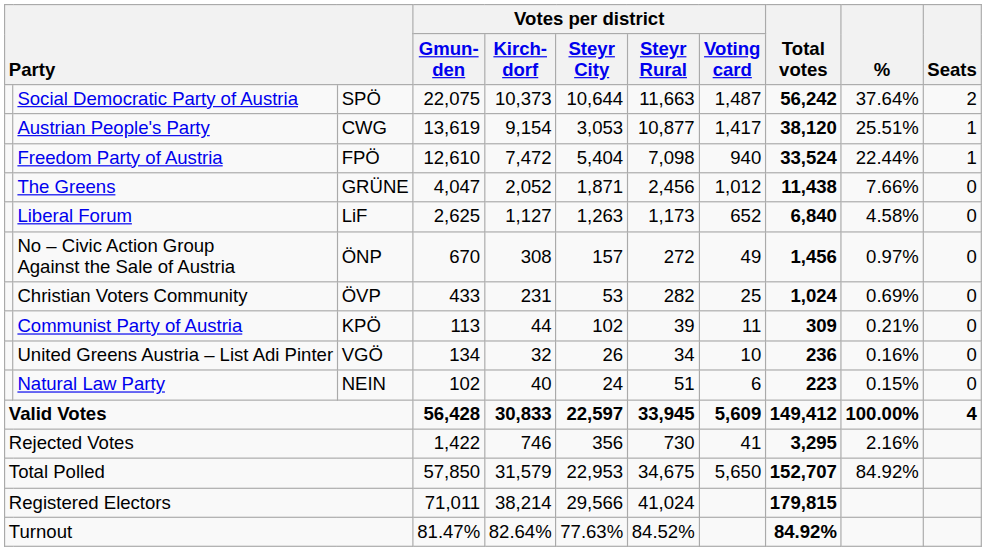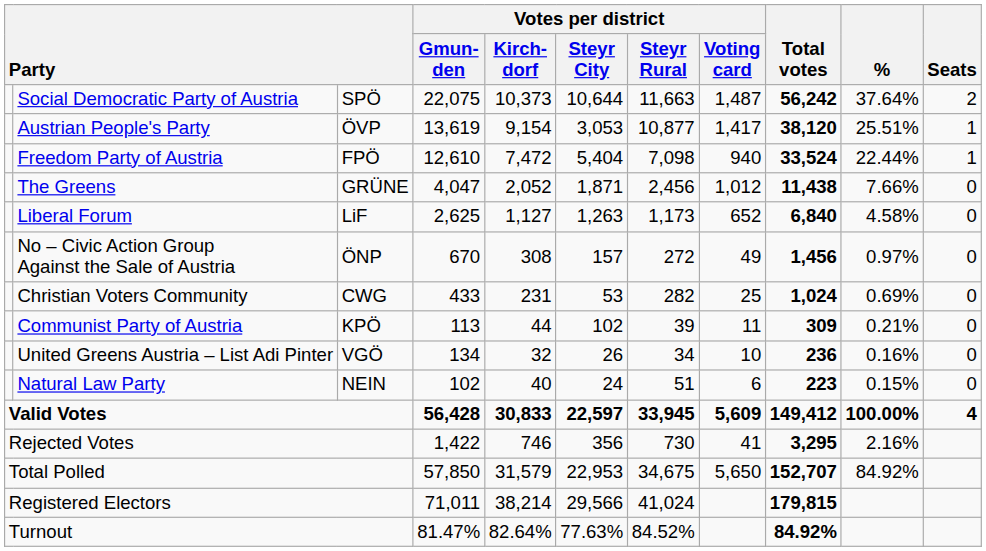Austrian People's Party | column 3: CWG -> ÖVP
Christian Voters Community | column 3: ÖVP -> CWG
